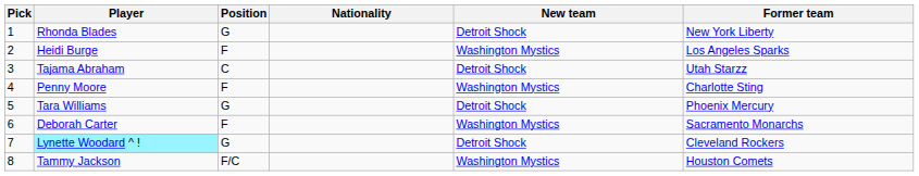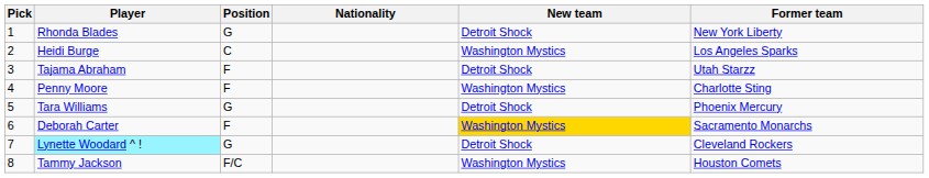Heidi Burge | Position: F -> C
Tajama Abraham | Position: C -> F
Deborah Carter | New team: no background -> gold background
